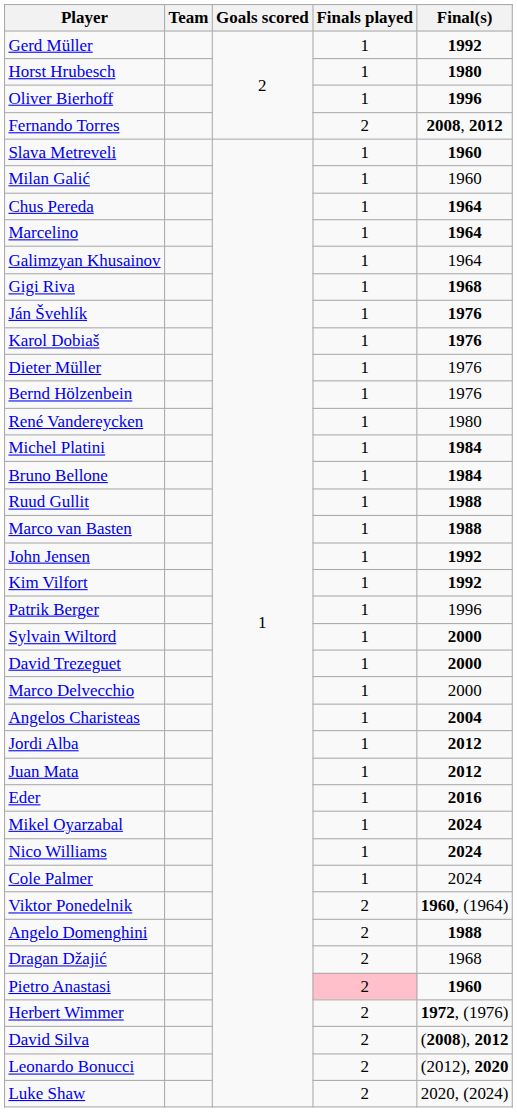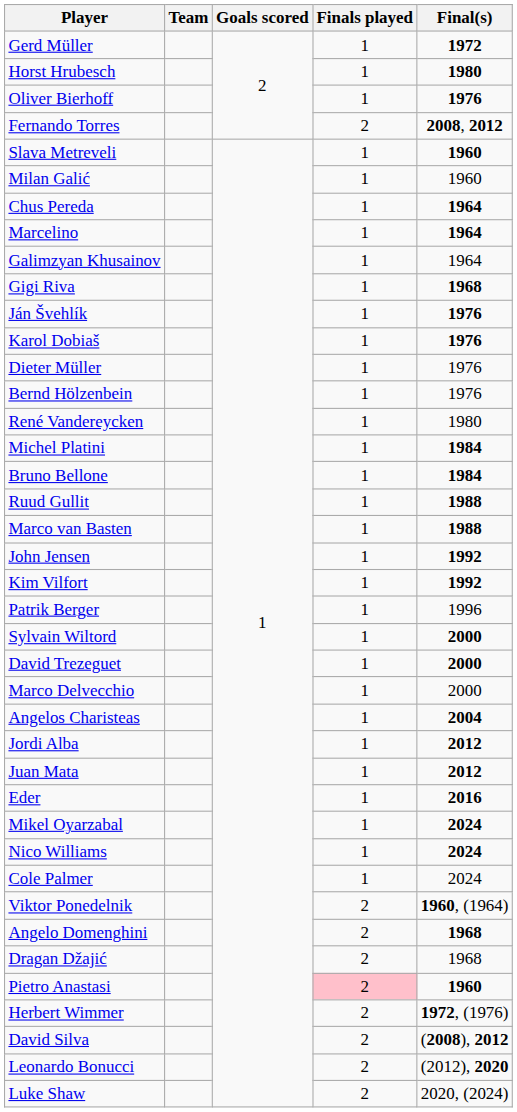Gerd Müller | Final(s): 1992 -> 1972
Oliver Bierhoff | Final(s): 1996 -> 1976
Angelo Domenghini | Final(s): 1988 -> 1968
